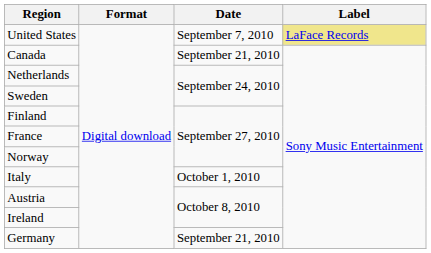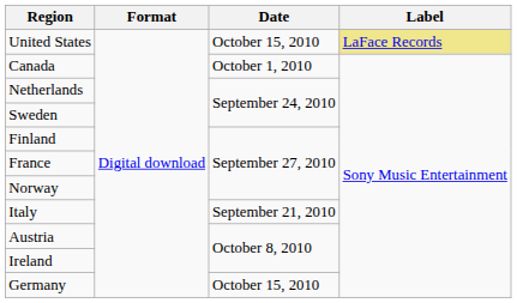United States | Date: September 7, 2010 -> October 15, 2010
Canada | Date: September 21, 2010 -> October 1, 2010
Italy | Date: October 1, 2010 -> September 21, 2010
Germany | Date: September 21, 2010 -> October 15, 2010
